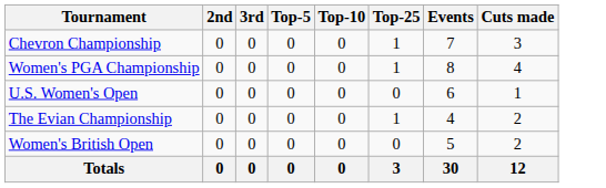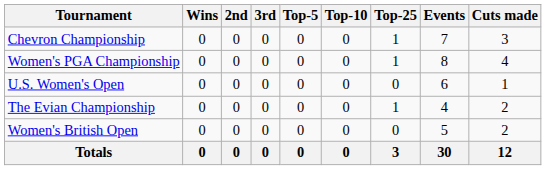+ column: Wins | 0 | 0 | 0 | 0 | 0 | 0
